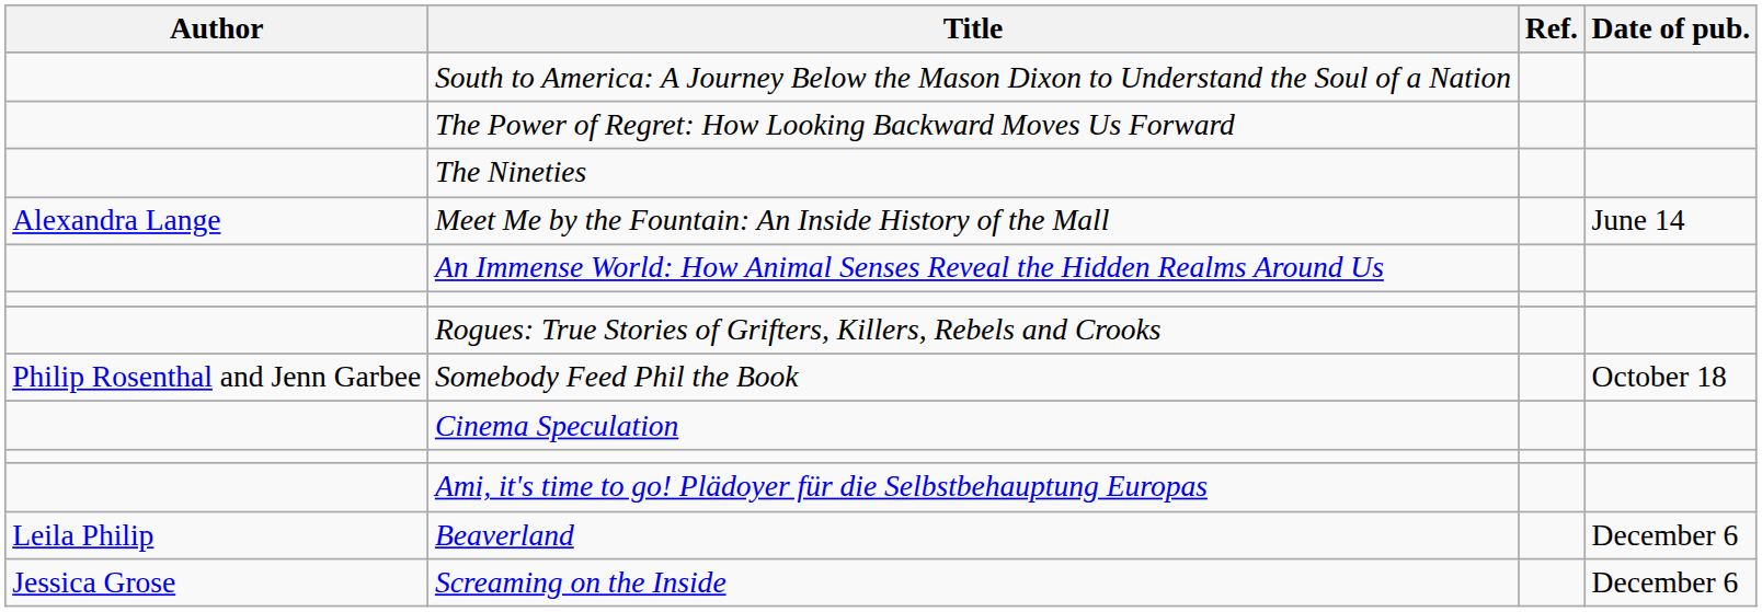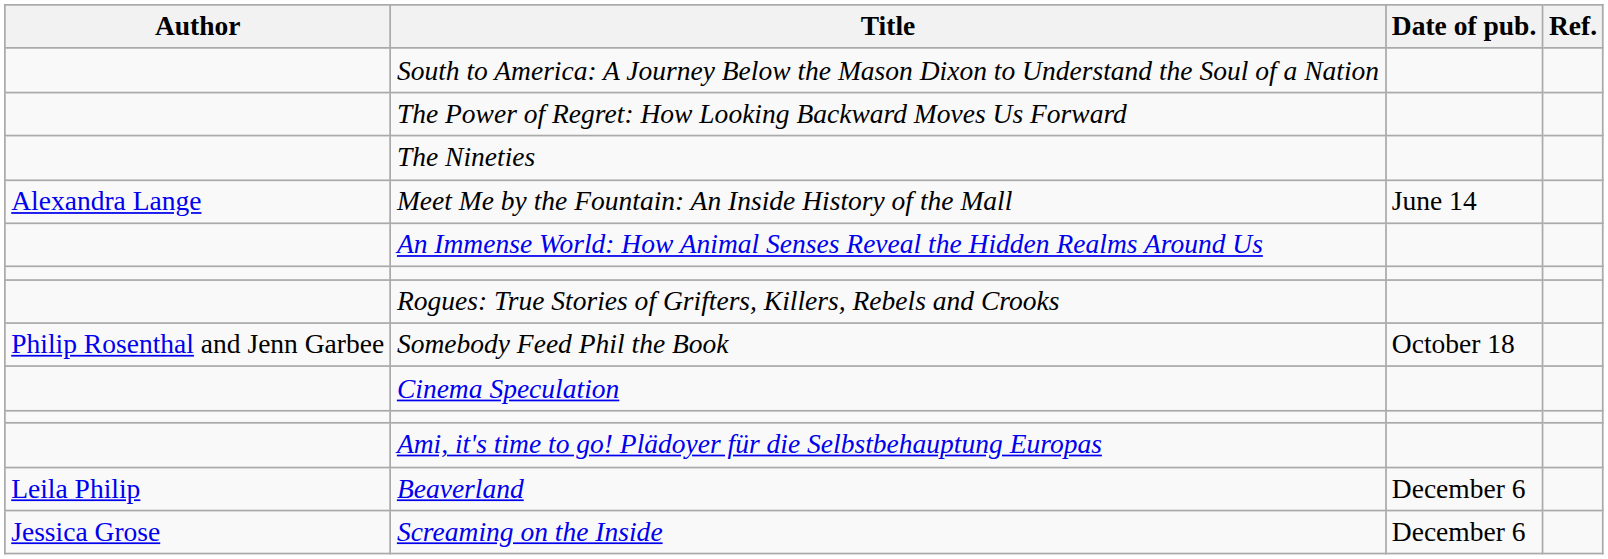columns swapped: Date of pub. <-> Ref.
